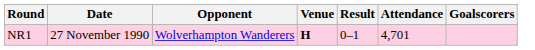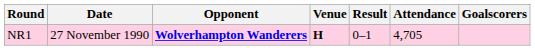NR1 | Opponent: normal -> bold
NR1 | Attendance: 4,701 -> 4,705
